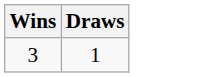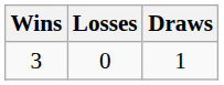+ column: Losses | 0
